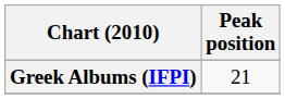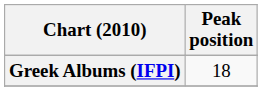Greek Albums (IFPI) | Peak position: 21 -> 18
